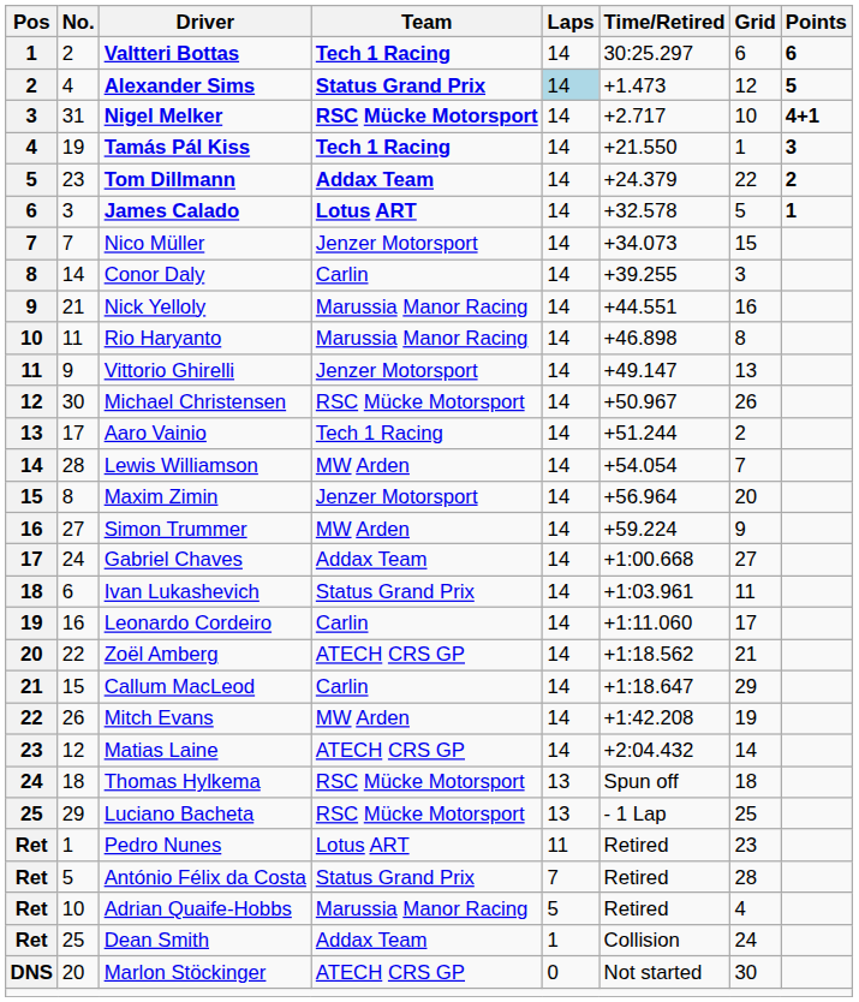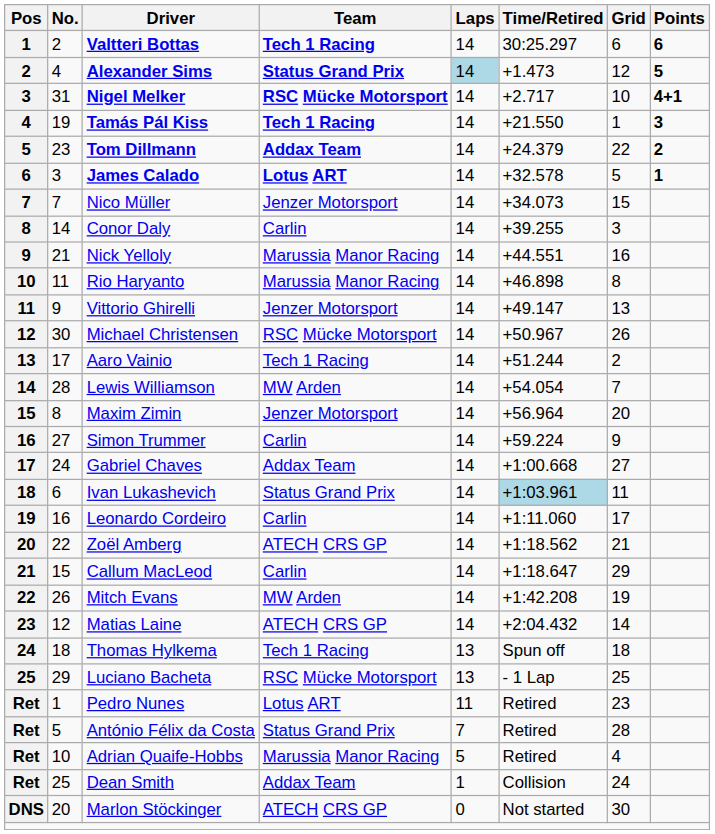Simon Trummer | Team: MW Arden -> Carlin
Ivan Lukashevich | Time/Retired: no background -> lightblue background
Thomas Hylkema | Team: RSC Mücke Motorsport -> Tech 1 Racing
